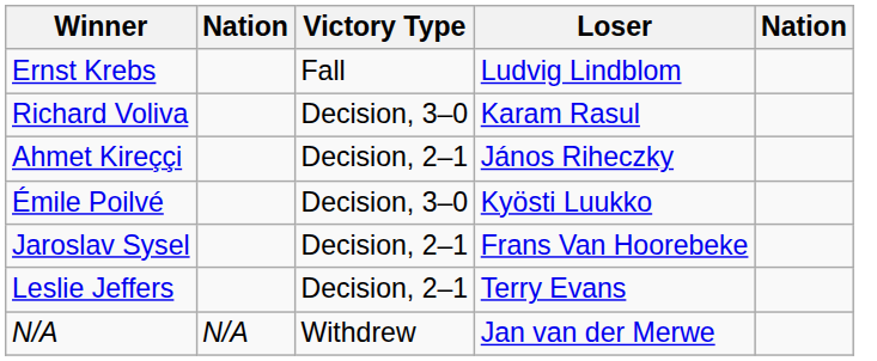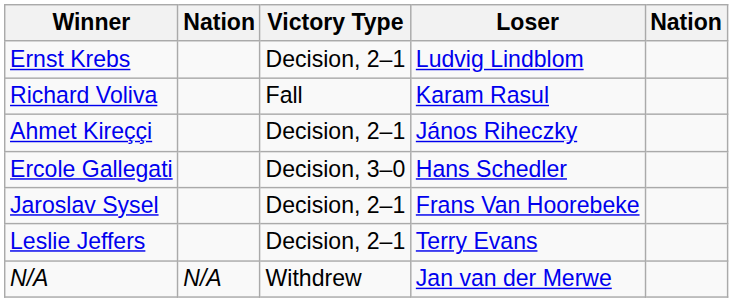Ernst Krebs | Victory Type: Fall -> Decision, 2–1
Richard Voliva | Victory Type: Decision, 3–0 -> Fall
+ row: Ercole Gallegati | Decision, 3–0 | Hans Schedler
- row: Émile Poilvé | Decision, 3–0 | Kyösti Luukko
